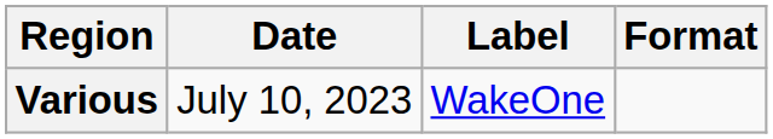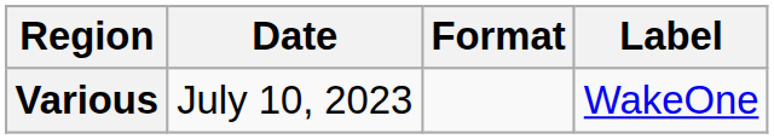columns swapped: Format <-> Label
